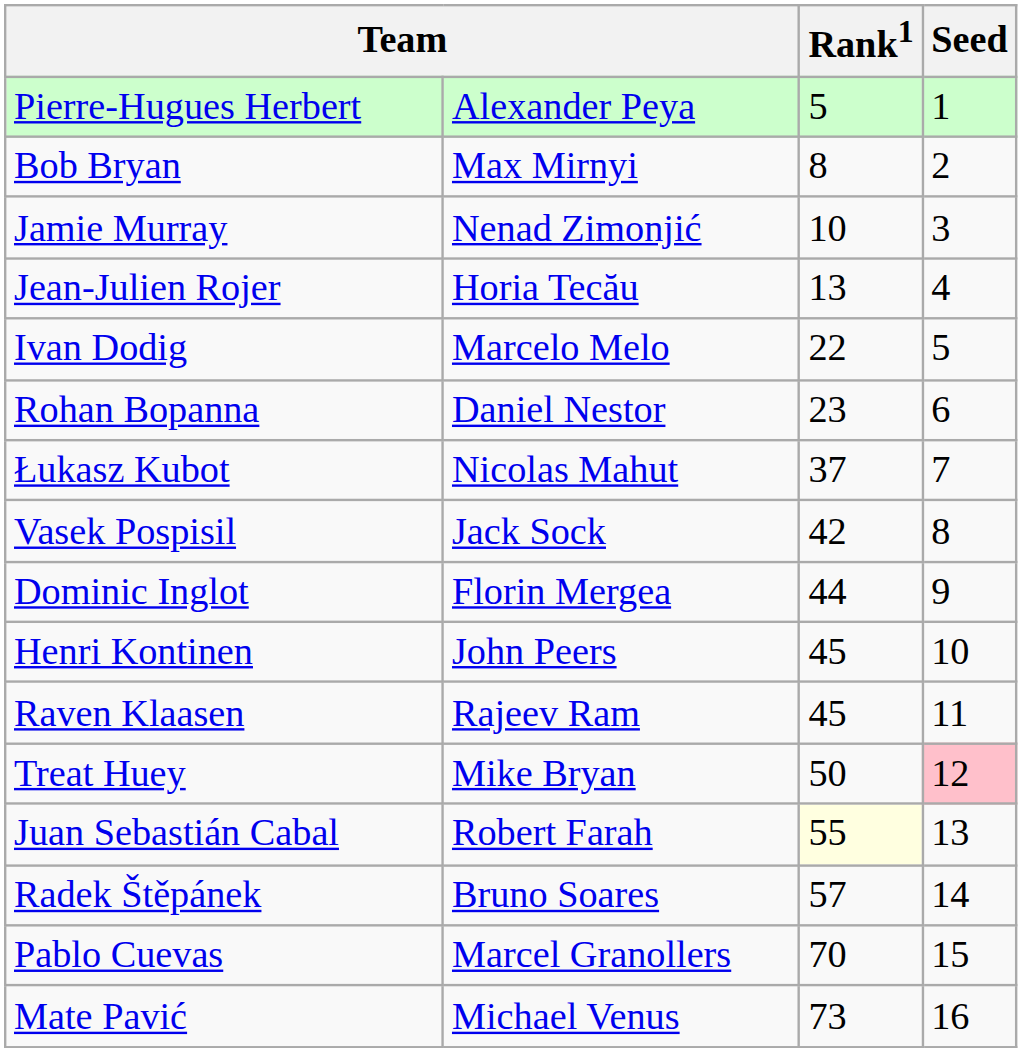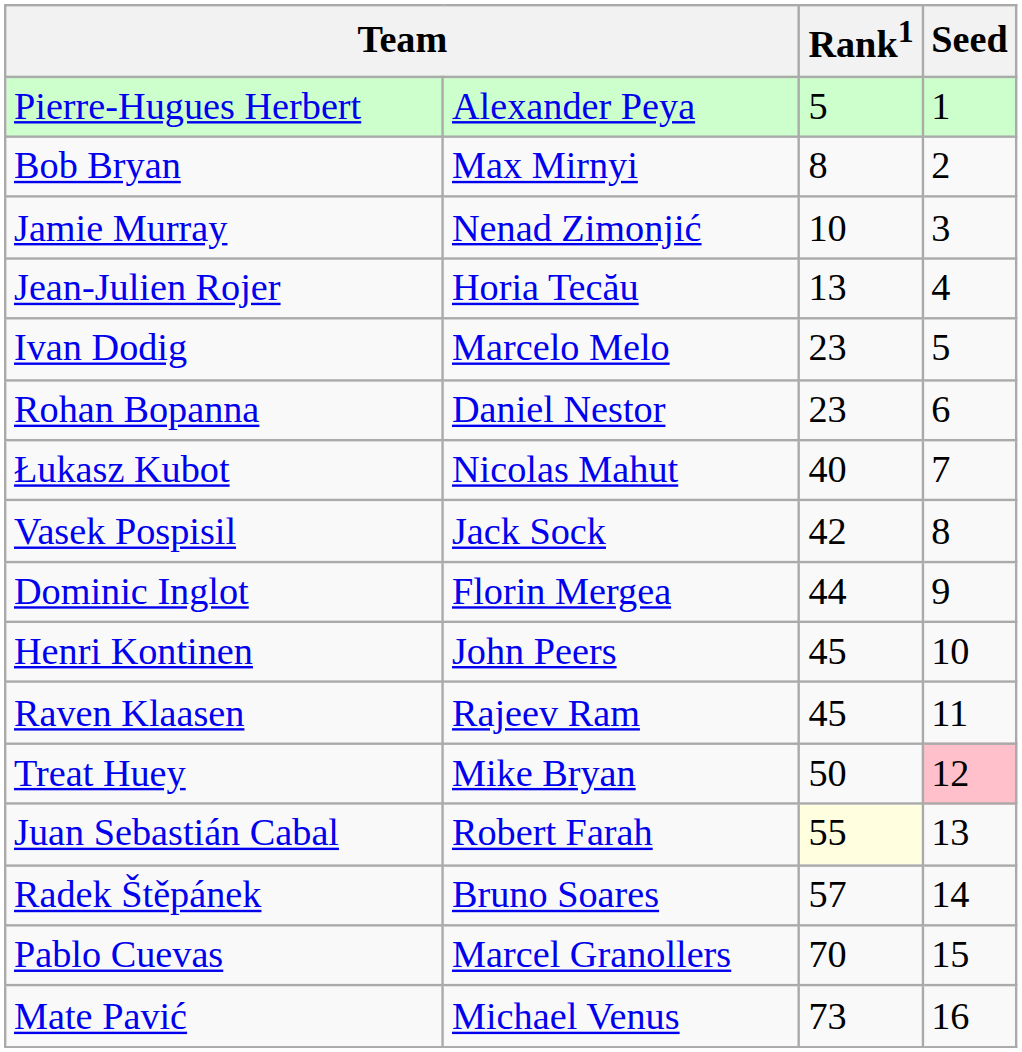Ivan Dodig | Rank1: 22 -> 23
Łukasz Kubot | Rank1: 37 -> 40
